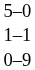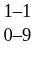- row: 5–0
